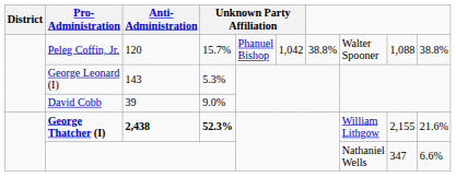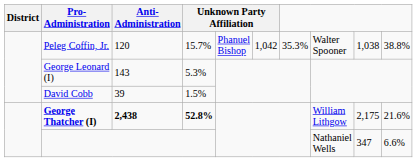Peleg Coffin, Jr. | column 7: 38.8% -> 35.3%
Peleg Coffin, Jr. | column 9: 1,088 -> 1,038
David Cobb | column 4: 9.0% -> 1.5%
George Thatcher (I) | column 4: 52.3% -> 52.8%
George Thatcher (I) | column 9: 2,155 -> 2,175
